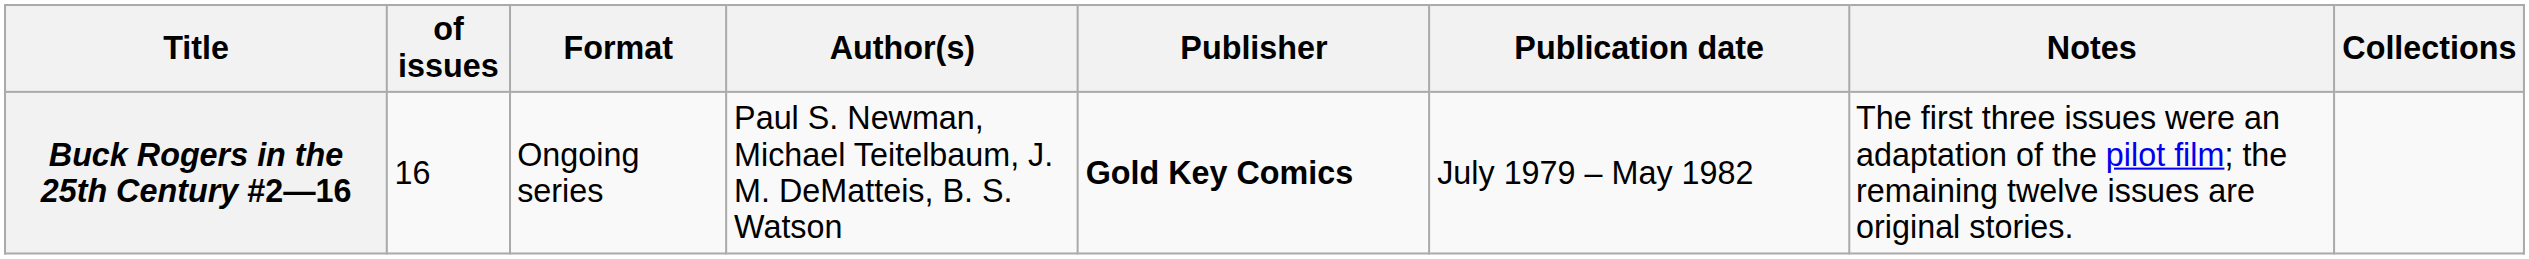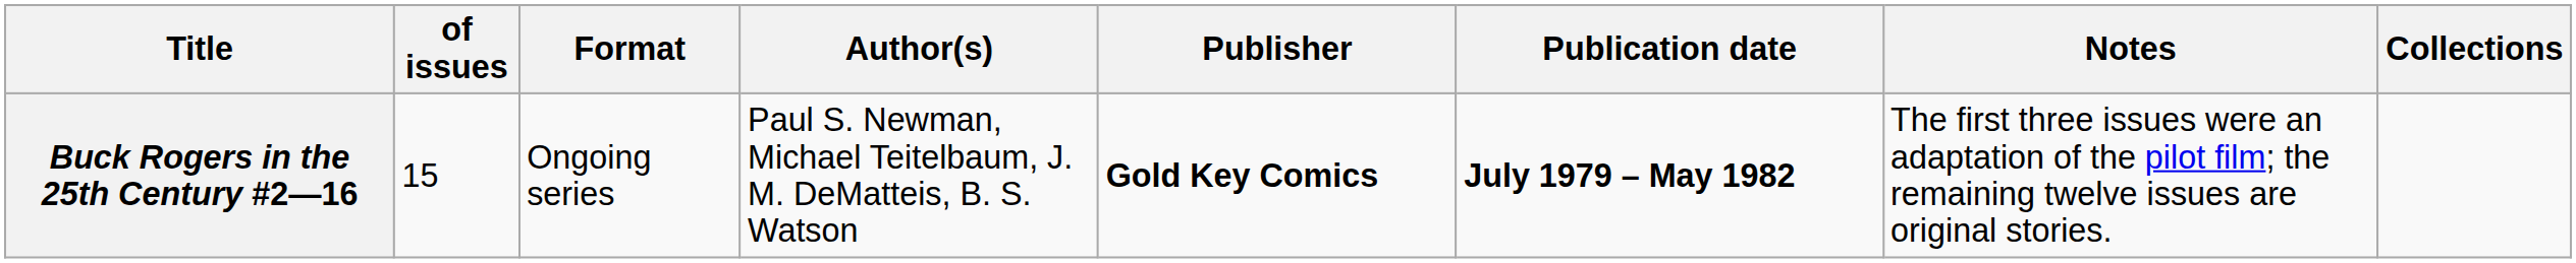Buck Rogers in the 25th Century #2—16 | of issues: 16 -> 15
Buck Rogers in the 25th Century #2—16 | Publication date: normal -> bold
